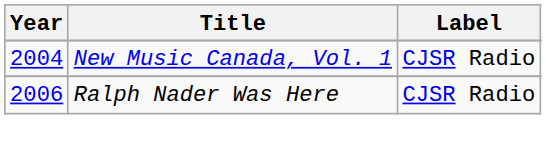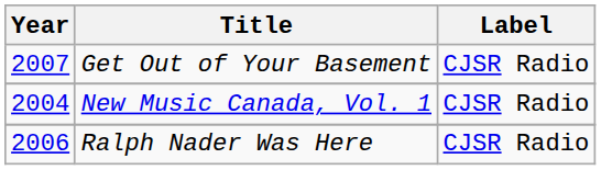+ row: 2007 | Get Out of Your Basement | CJSR Radio
